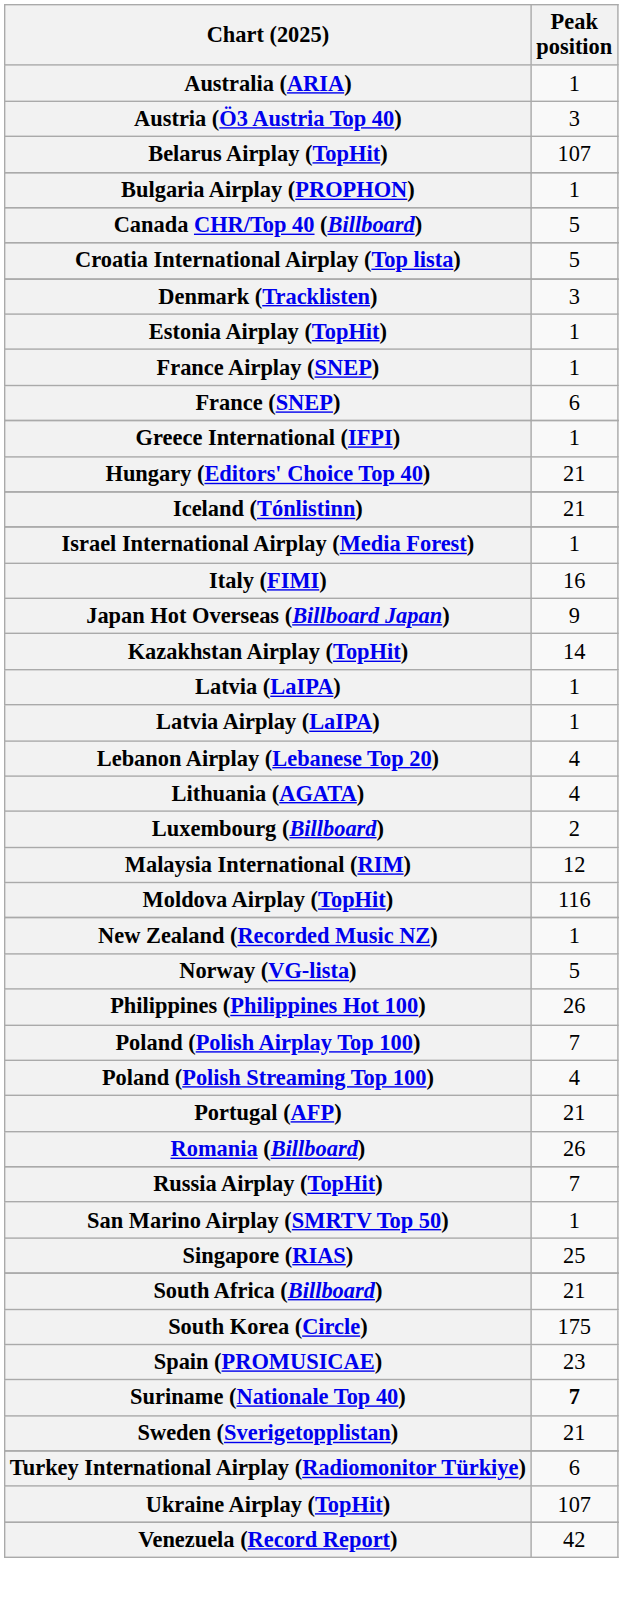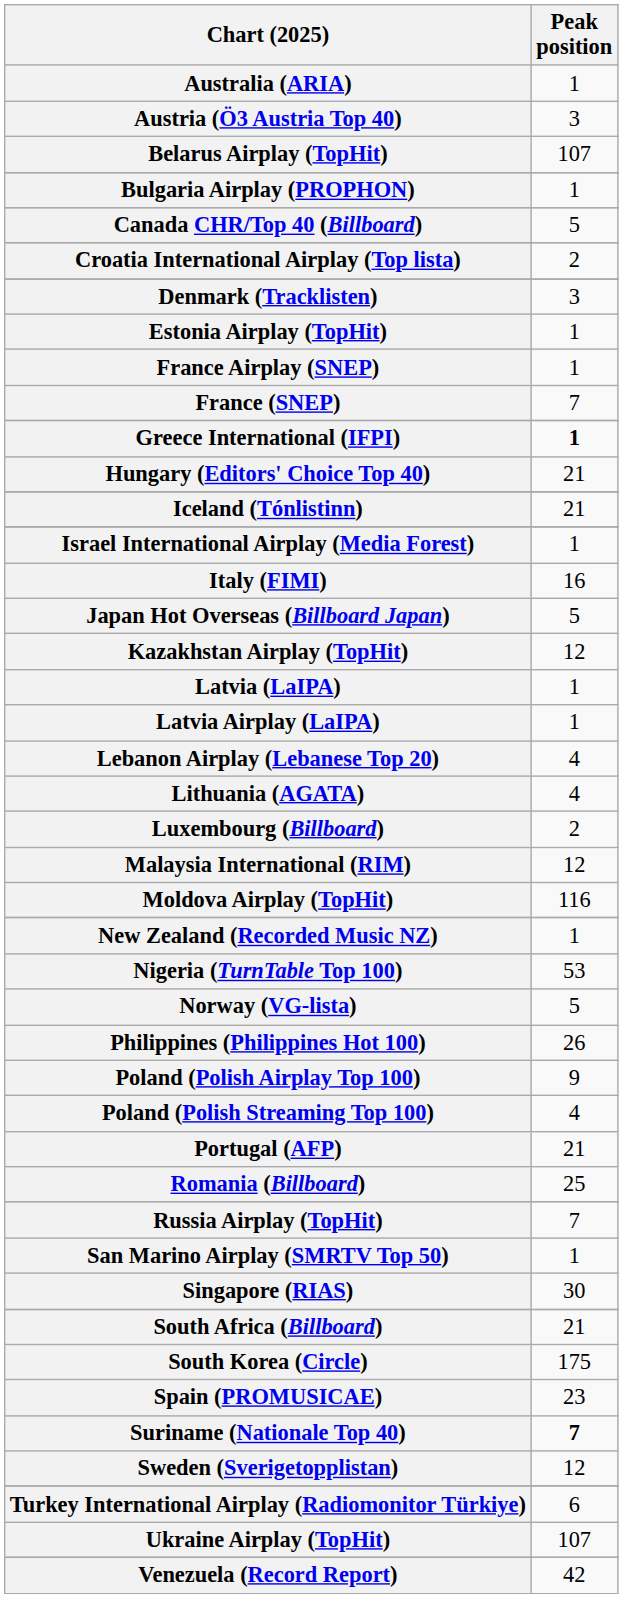Croatia International Airplay (Top lista) | Peak position: 5 -> 2
France (SNEP) | Peak position: 6 -> 7
Greece International (IFPI) | Peak position: normal -> bold
Japan Hot Overseas (Billboard Japan) | Peak position: 9 -> 5
Kazakhstan Airplay (TopHit) | Peak position: 14 -> 12
+ row: Nigeria (TurnTable Top 100) | 53
Poland (Polish Airplay Top 100) | Peak position: 7 -> 9
Romania (Billboard) | Peak position: 26 -> 25
Singapore (RIAS) | Peak position: 25 -> 30
Sweden (Sverigetopplistan) | Peak position: 21 -> 12
